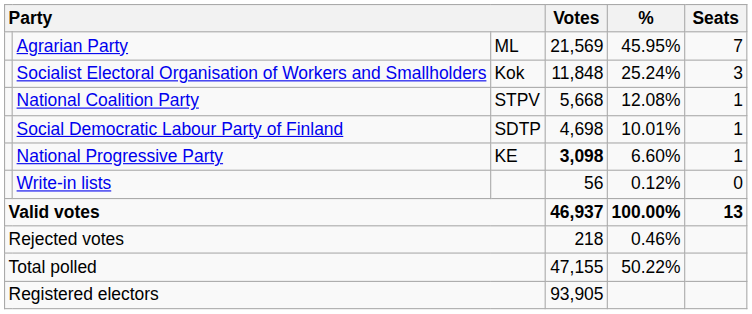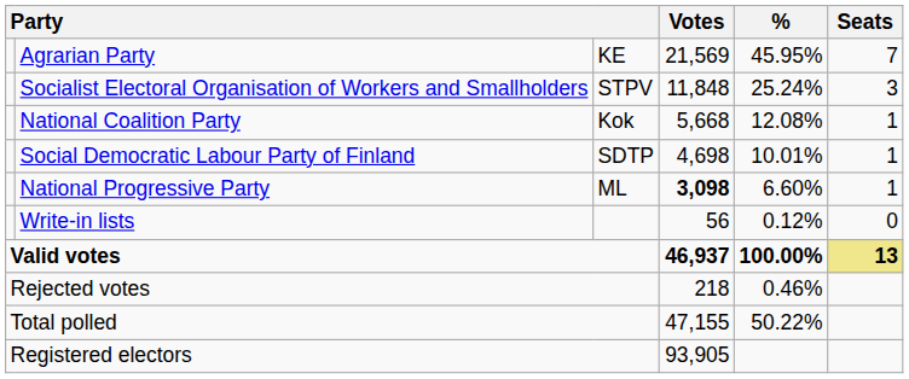Agrarian Party | column 3: ML -> KE
Socialist Electoral Organisation of Workers and Smallholders | column 3: Kok -> STPV
National Coalition Party | column 3: STPV -> Kok
National Progressive Party | column 3: KE -> ML
Valid votes | Seats: no background -> khaki background
